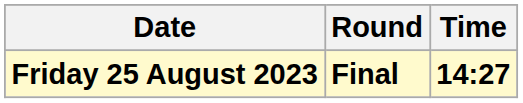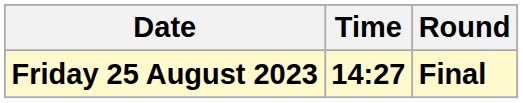columns swapped: Time <-> Round
